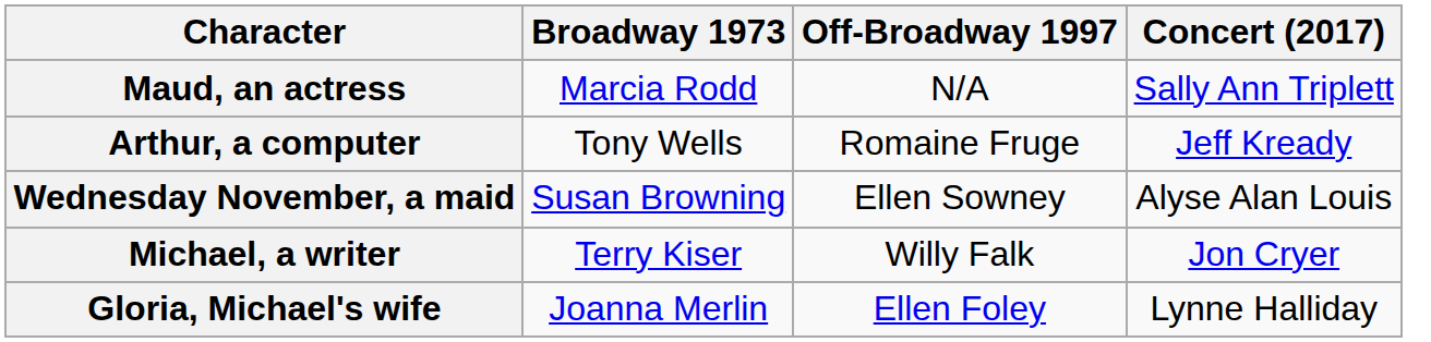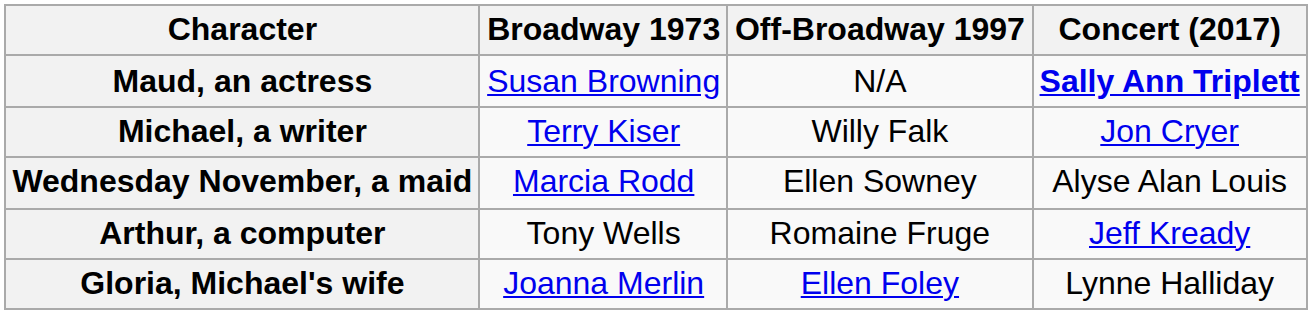Maud, an actress | Broadway 1973: Marcia Rodd -> Susan Browning
Maud, an actress | Concert (2017): normal -> bold
rows swapped: Michael, a writer <-> Arthur, a computer
Wednesday November, a maid | Broadway 1973: Susan Browning -> Marcia Rodd
